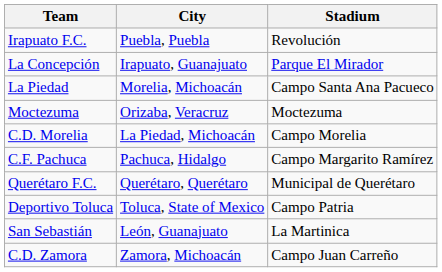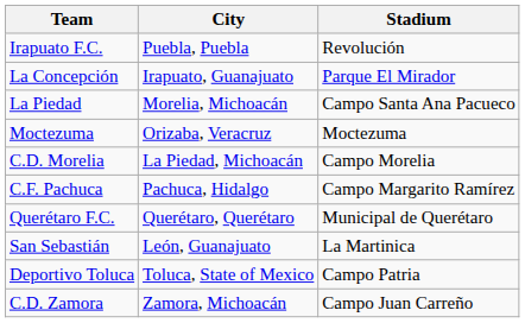rows swapped: San Sebastián <-> Deportivo Toluca
